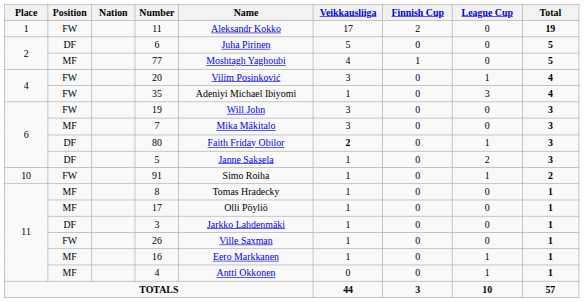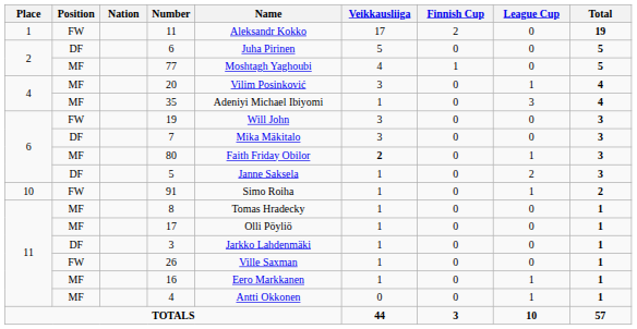20 | Position: FW -> MF
35 | Position: FW -> MF
7 | Position: MF -> DF
80 | Position: DF -> MF
